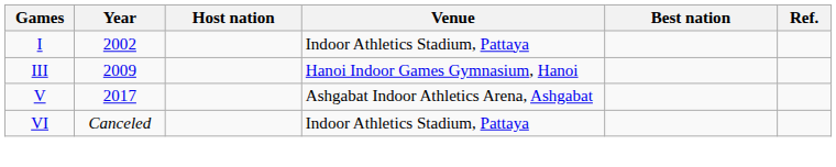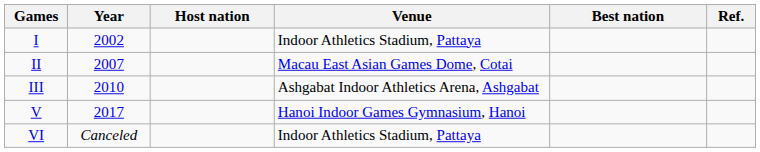+ row: II | 2007 | Macau East Asian Games Dome, Cotai
III | Year: 2009 -> 2010
III | Venue: Hanoi Indoor Games Gymnasium, Hanoi -> Ashgabat Indoor Athletics Arena, Ashgabat
V | Venue: Ashgabat Indoor Athletics Arena, Ashgabat -> Hanoi Indoor Games Gymnasium, Hanoi
